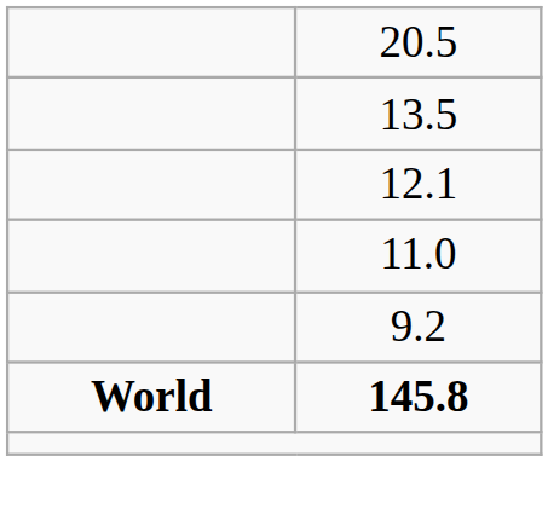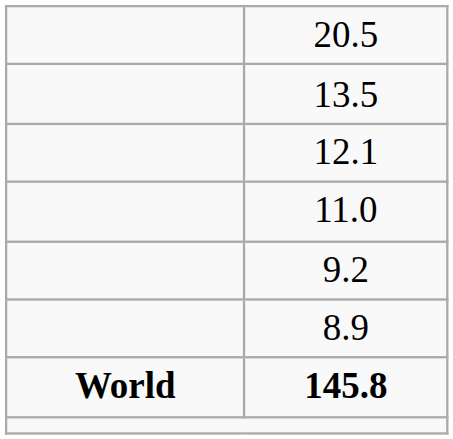+ row: 8.9
